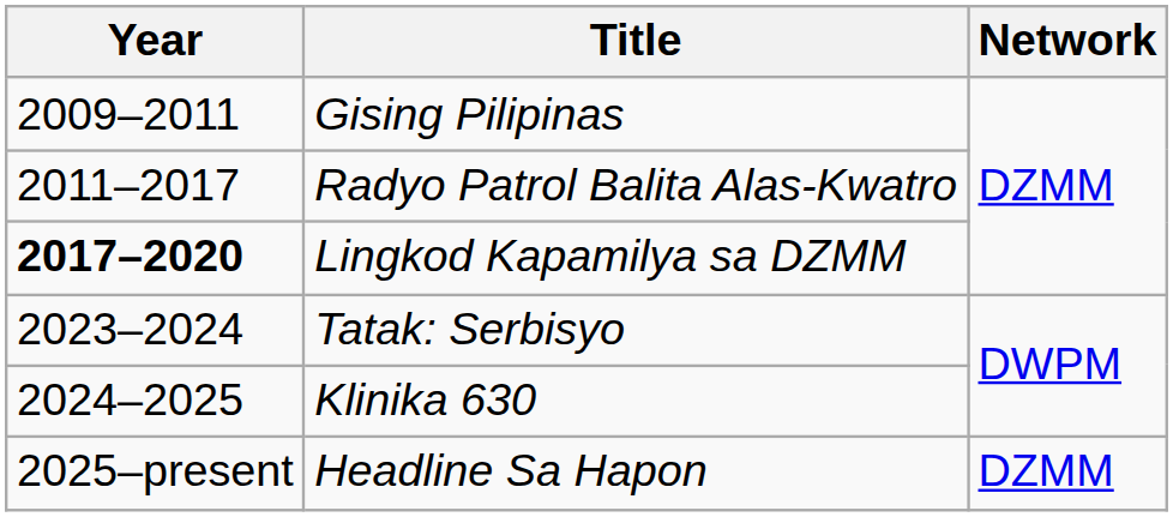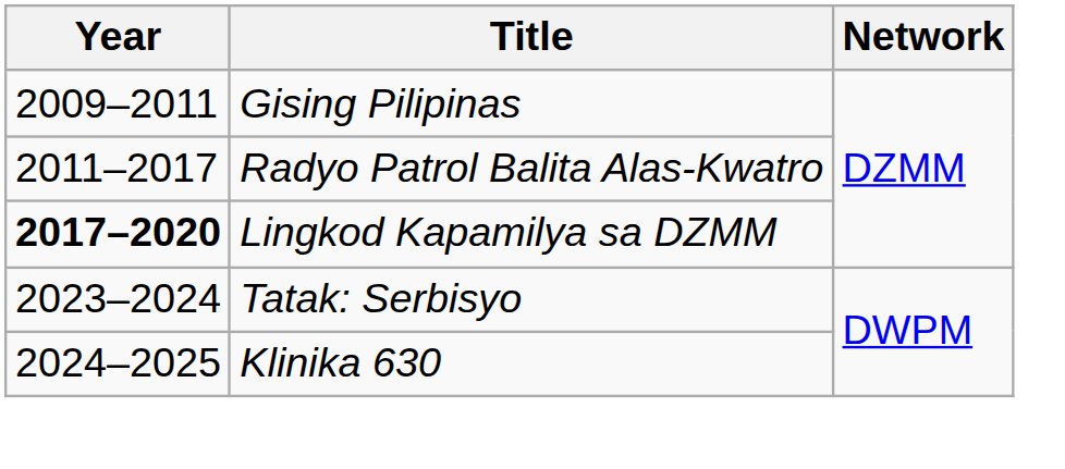- row: 2025–present | Headline Sa Hapon | DZMM
